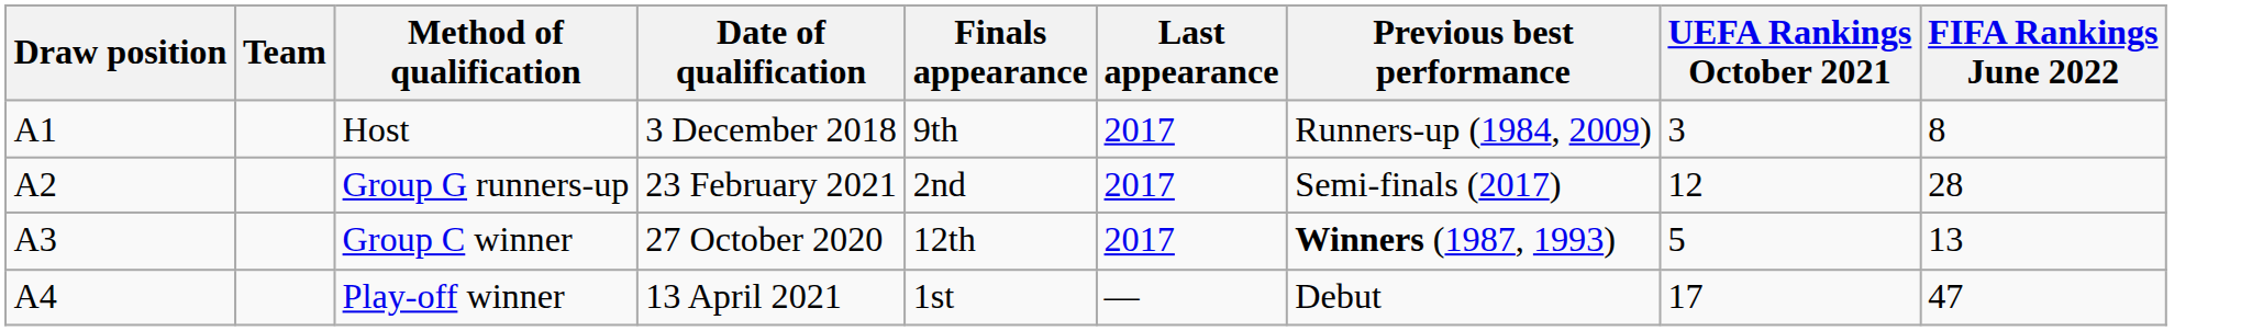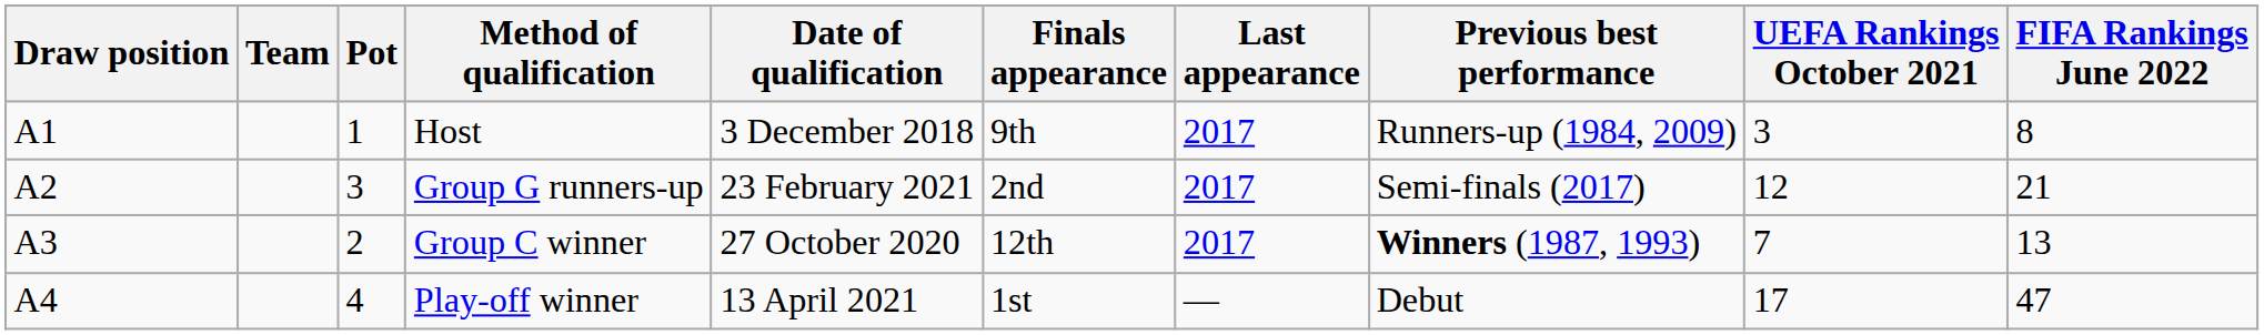+ column: Pot | 1 | 3 | 2 | 4
Group G runners-up | FIFA Rankings June 2022: 28 -> 21
Group C winner | UEFA Rankings October 2021: 5 -> 7
